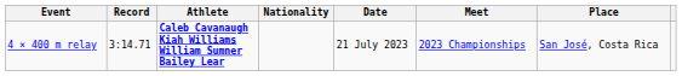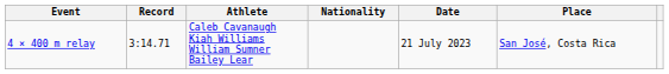- column: Meet | 2023 Championships
4 × 400 m relay | Athlete: bold -> normal
